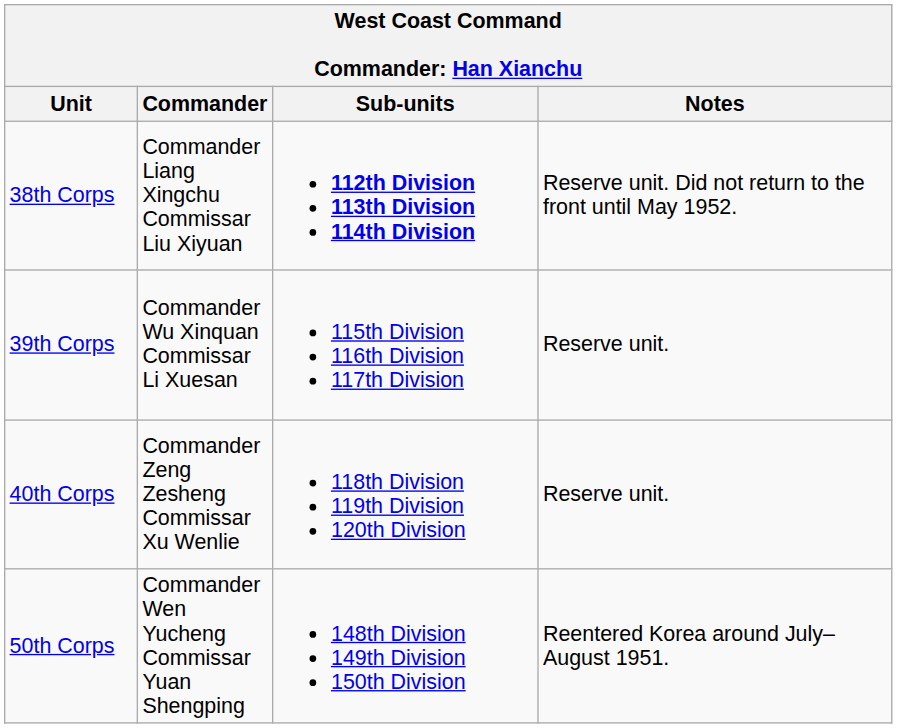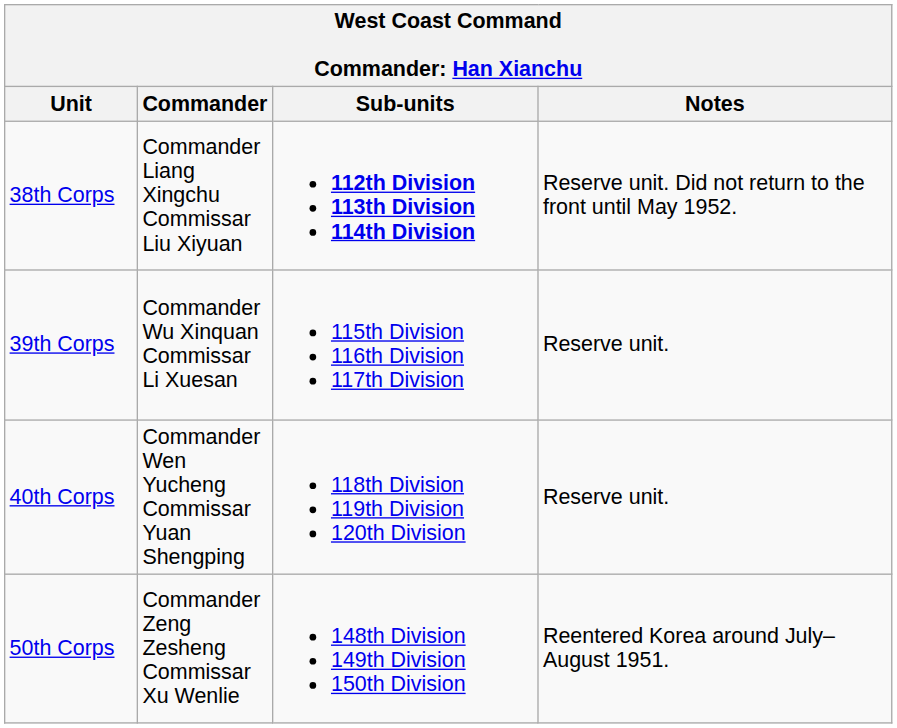40th Corps | Commander: Commander Zeng Zesheng Commissar Xu Wenlie -> Commander Wen Yucheng Commissar Yuan Shengping
50th Corps | Commander: Commander Wen Yucheng Commissar Yuan Shengping -> Commander Zeng Zesheng Commissar Xu Wenlie
